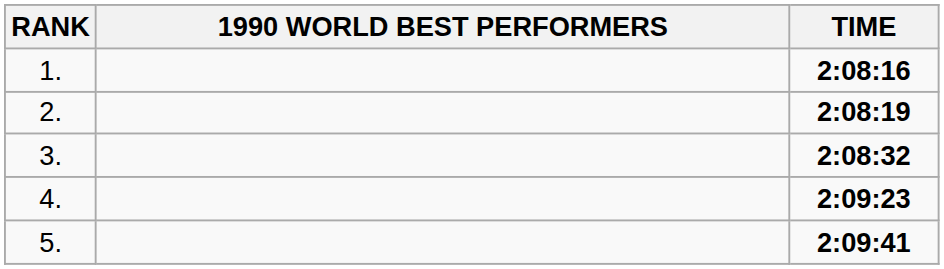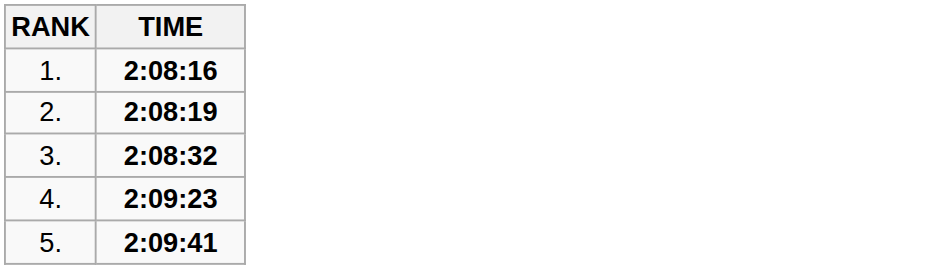- column: 1990 WORLD BEST PERFORMERS
